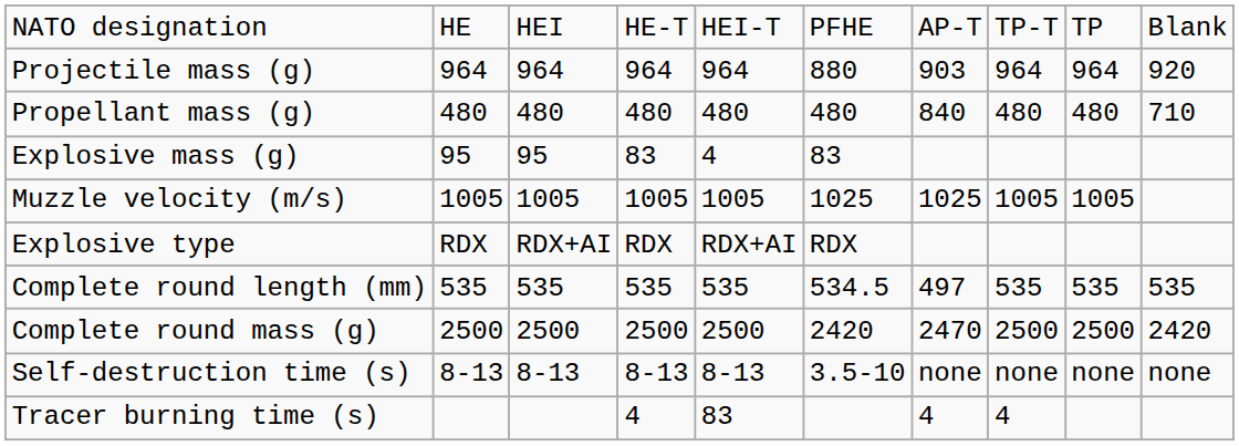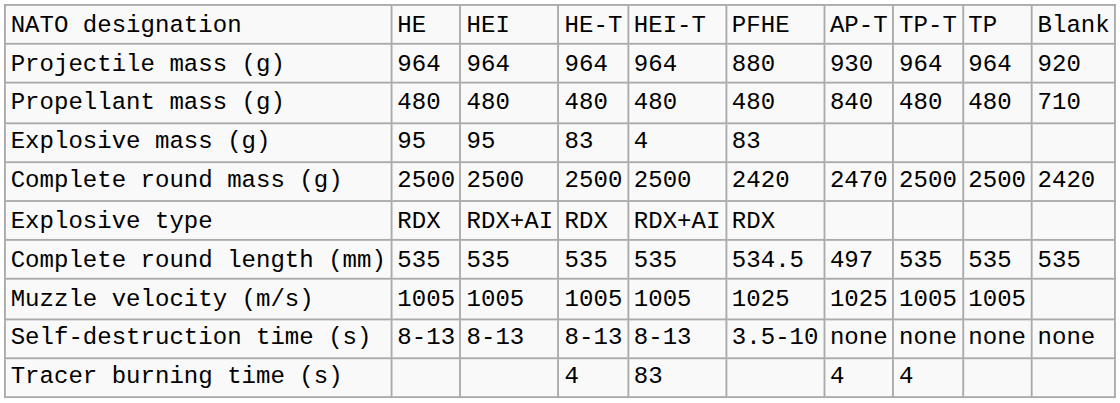Projectile mass (g) | column 7: 903 -> 930
rows swapped: Complete round mass (g) <-> Muzzle velocity (m/s)
